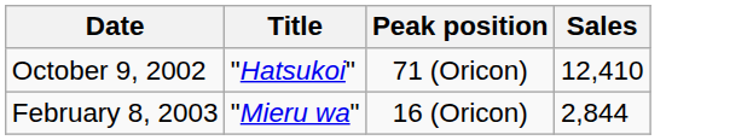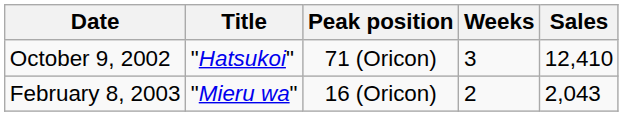+ column: Weeks | 3 | 2
February 8, 2003 | Sales: 2,844 -> 2,043
